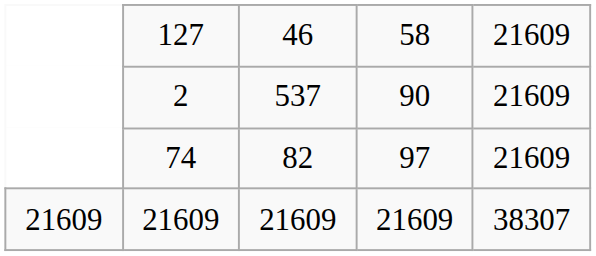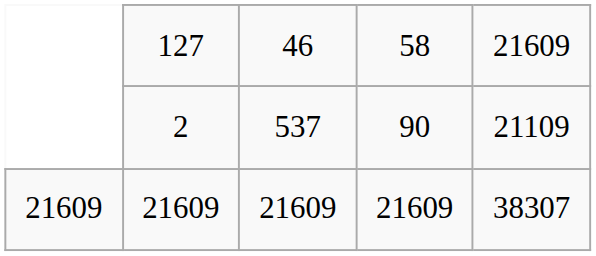2 | column 5: 21609 -> 21109
- row: 74 | 82 | 97 | 21609
